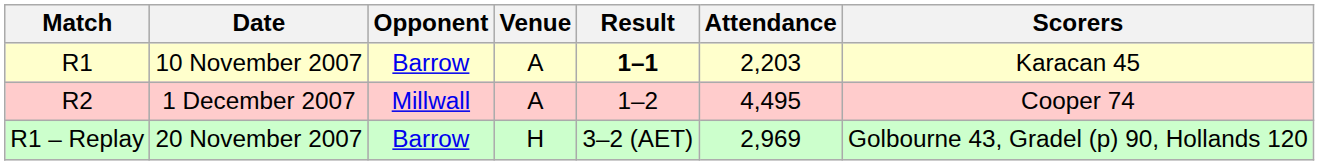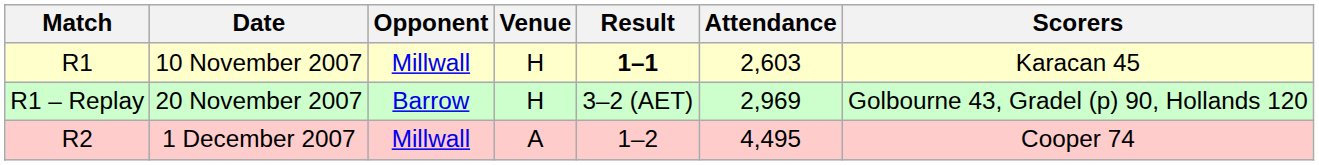10 November 2007 | Opponent: Barrow -> Millwall
10 November 2007 | Venue: A -> H
10 November 2007 | Attendance: 2,203 -> 2,603
rows swapped: 20 November 2007 <-> 1 December 2007
